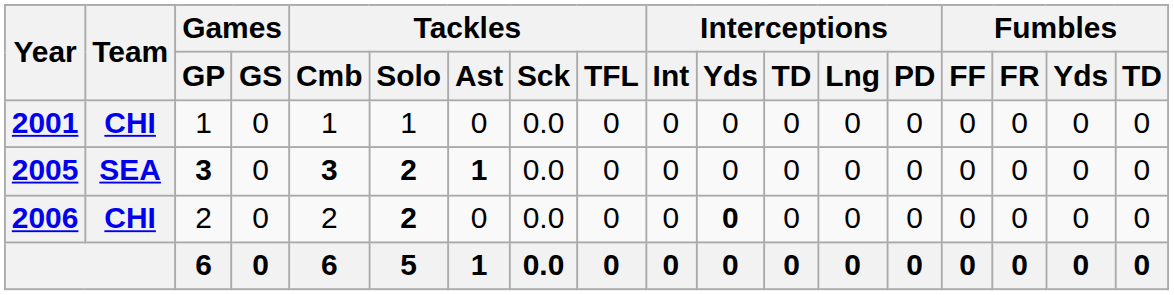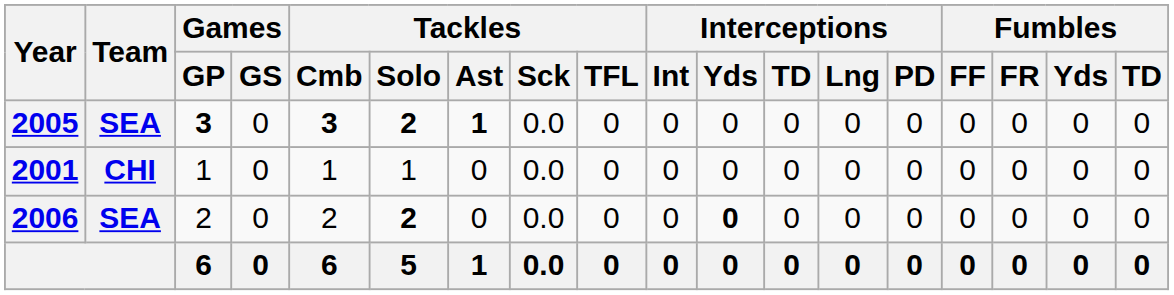rows swapped: 2001 <-> 2005
2006 | Team: CHI -> SEA
